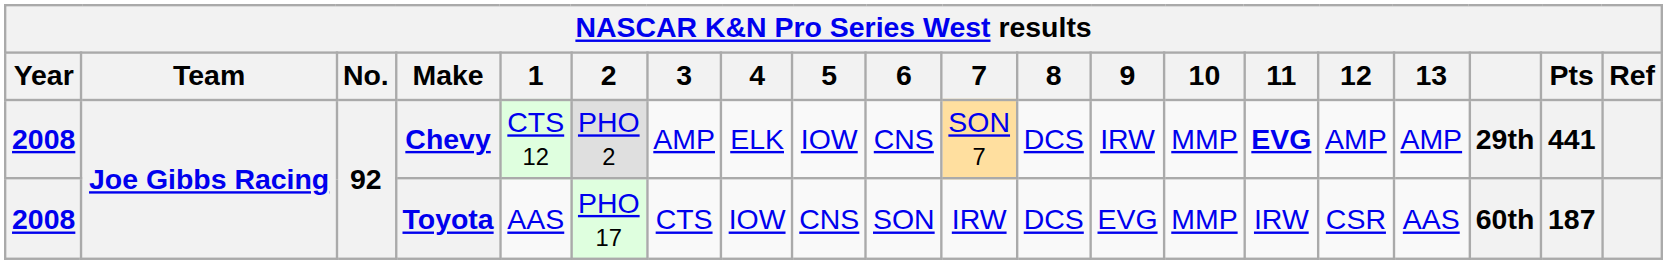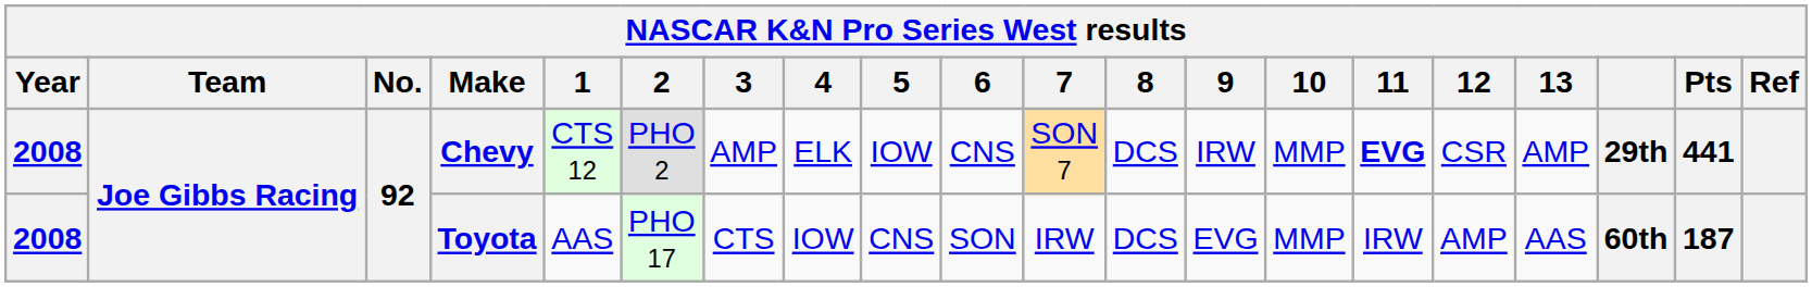Chevy | 12: AMP -> CSR
Toyota | 12: CSR -> AMP
